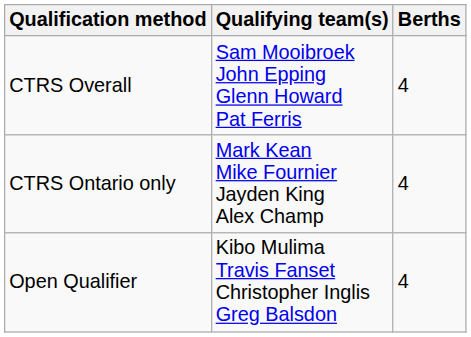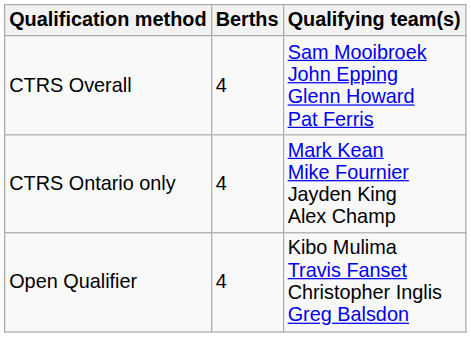columns swapped: Berths <-> Qualifying team(s)
